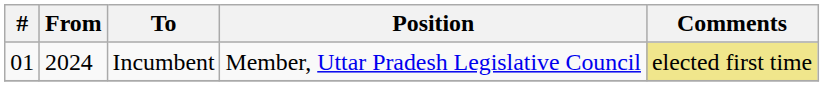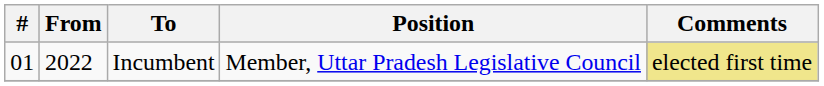Incumbent | From: 2024 -> 2022
